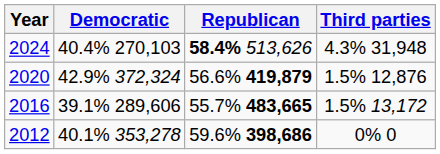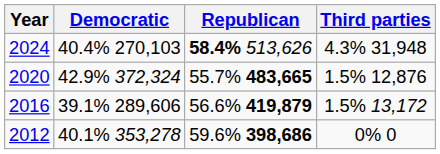2020 | Republican: 56.6% 419,879 -> 55.7% 483,665
2016 | Republican: 55.7% 483,665 -> 56.6% 419,879
